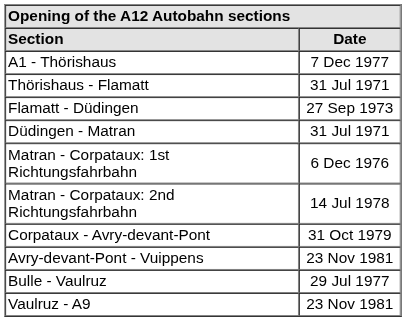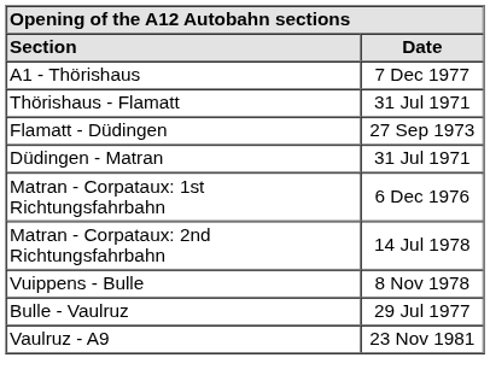- row: Corpataux - Avry-devant-Pont | 31 Oct 1979
- row: Avry-devant-Pont - Vuippens | 23 Nov 1981
+ row: Vuippens - Bulle | 8 Nov 1978
